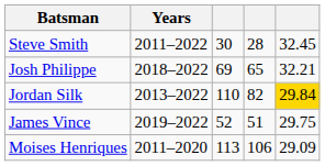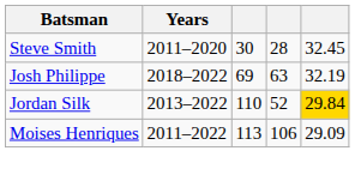Steve Smith | Years: 2011–2022 -> 2011–2020
Josh Philippe | column 4: 65 -> 63
Josh Philippe | column 5: 32.21 -> 32.19
Jordan Silk | column 4: 82 -> 52
- row: James Vince | 2019–2022 | 52 | 51 | 29.75
Moises Henriques | Years: 2011–2020 -> 2011–2022
